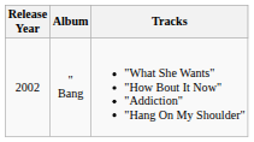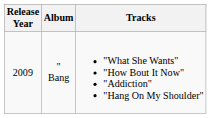" Bang | Release Year: 2002 -> 2009
